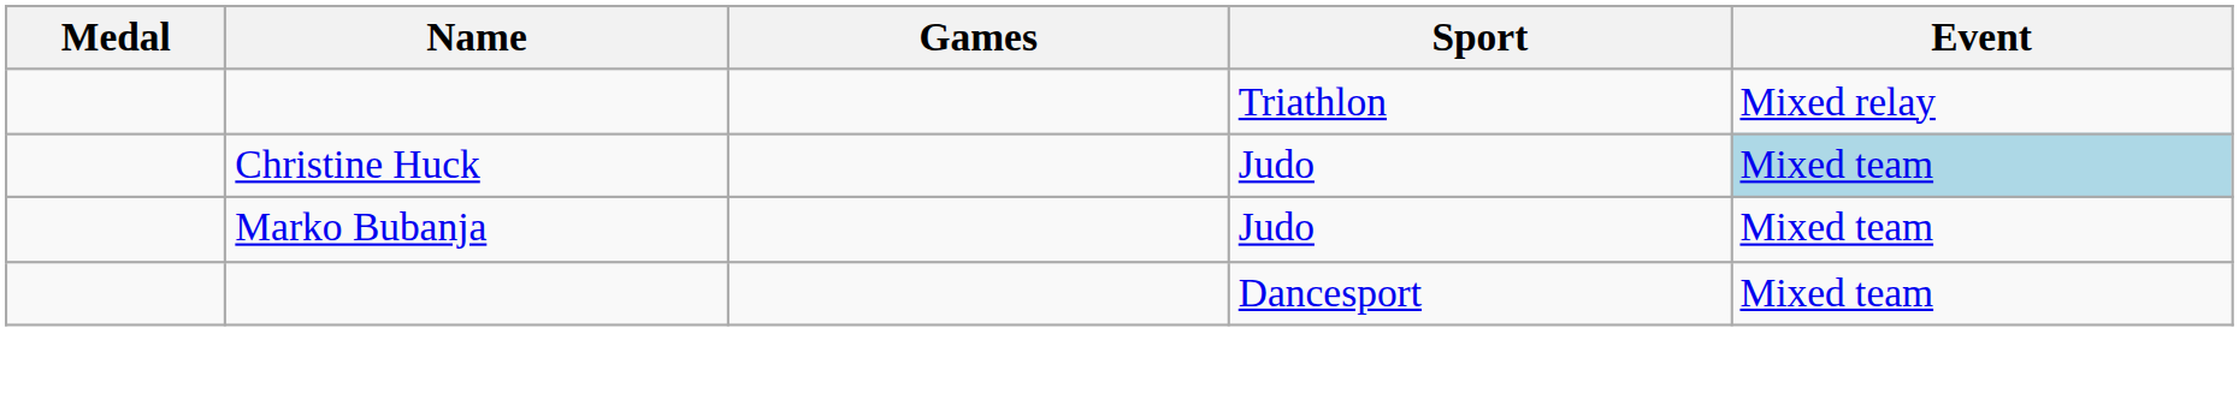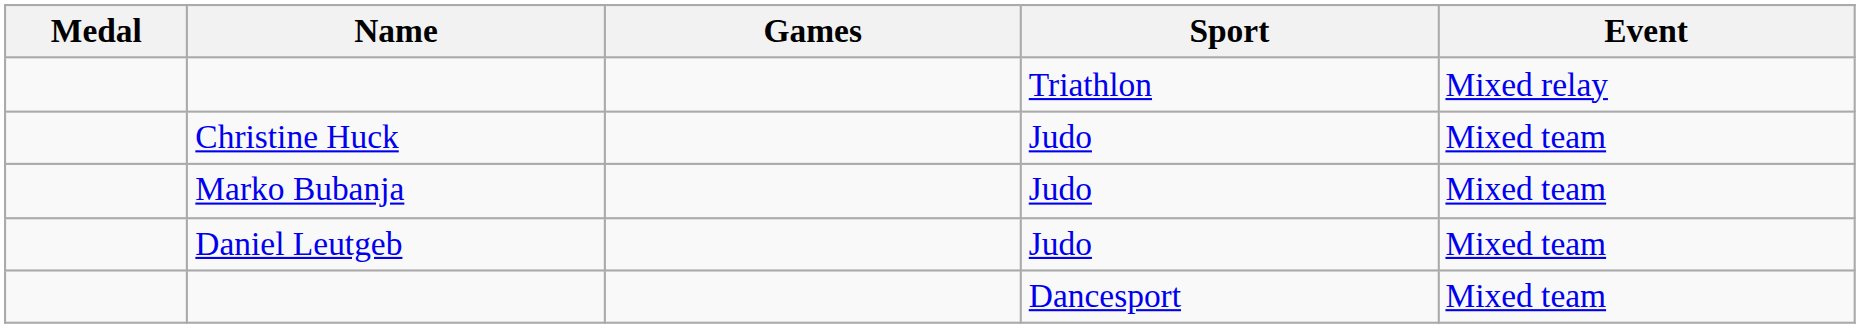Christine Huck | Event: lightblue background -> no background
+ row: Daniel Leutgeb | Judo | Mixed team
